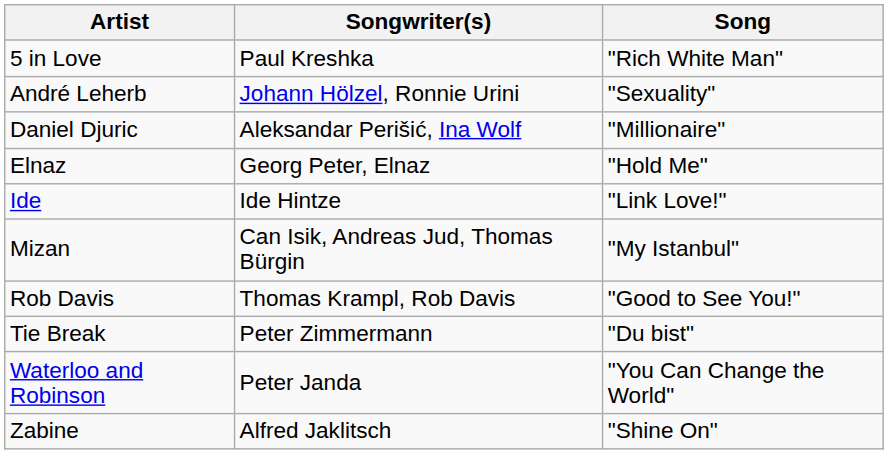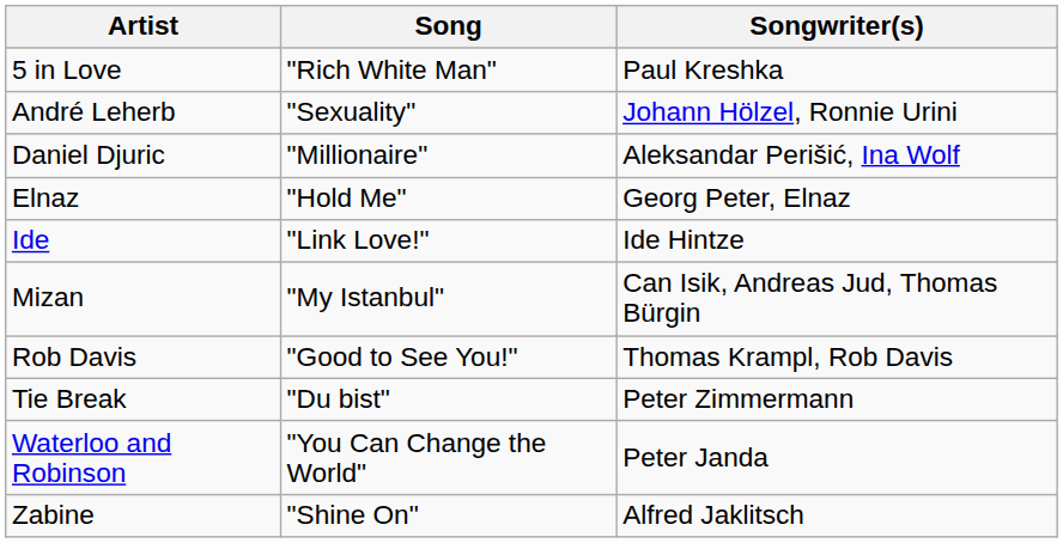columns swapped: Song <-> Songwriter(s)
